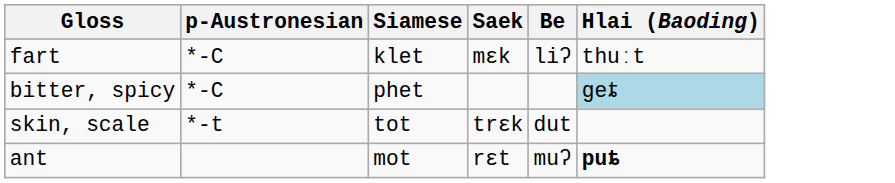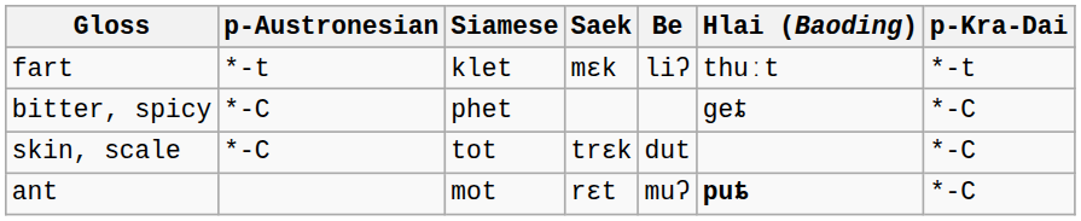+ column: p-Kra-Dai | *-t | *-C | *-C | *-C
fart | p-Austronesian: *-C -> *-t
bitter, spicy | Hlai (Baoding): lightblue background -> no background
skin, scale | p-Austronesian: *-t -> *-C
